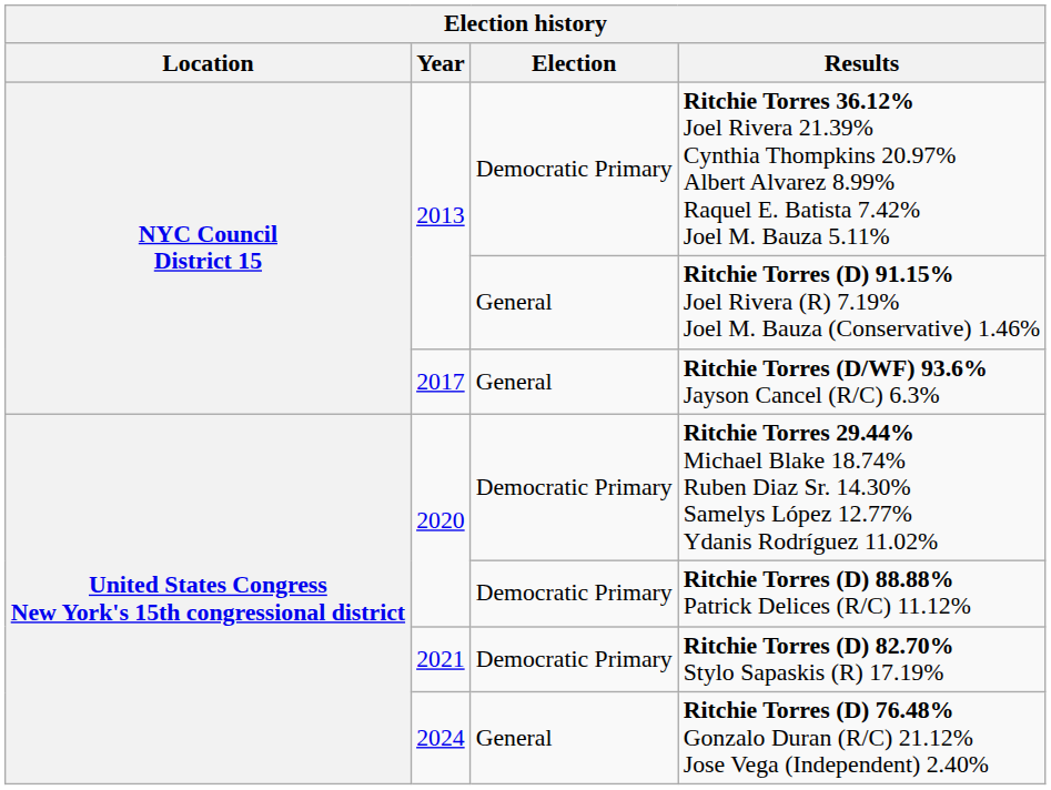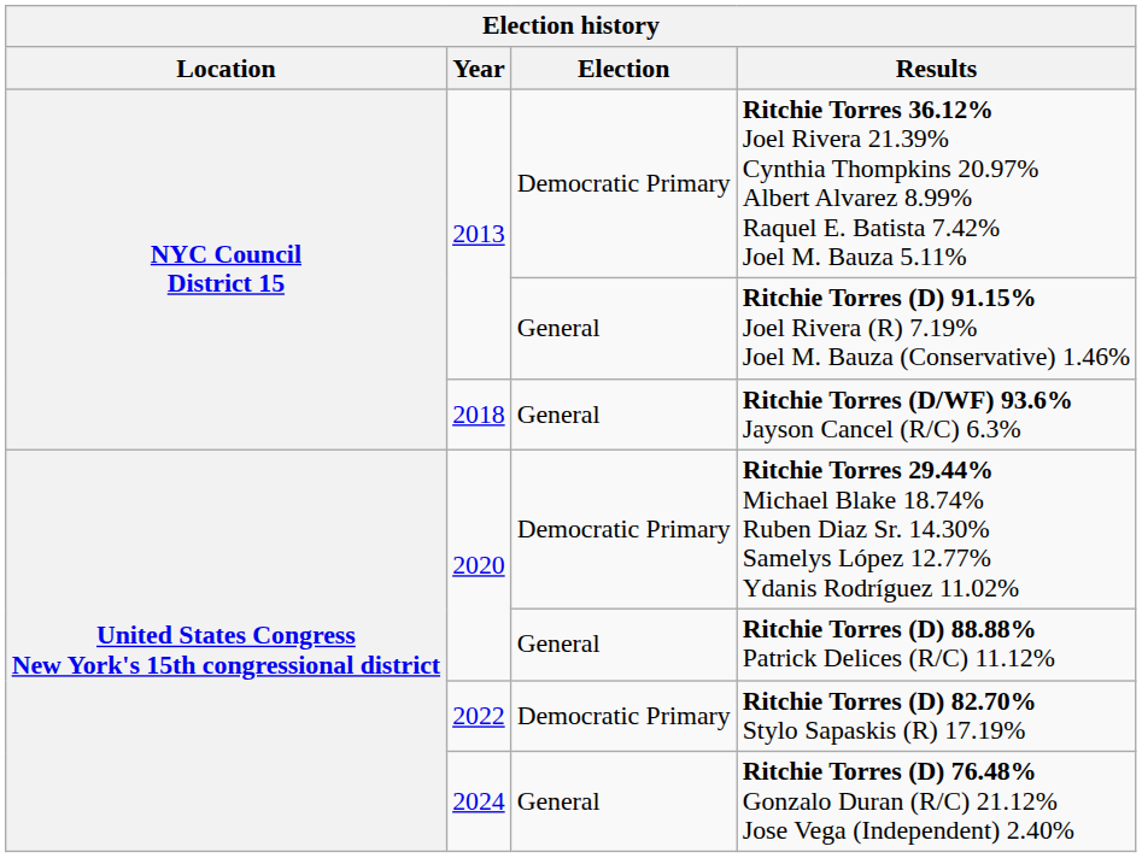Ritchie Torres (D/WF) 93.6% Jayson Cancel (R/C) 6.3% | Year: 2017 -> 2018
Ritchie Torres (D) 88.88% Patrick Delices (R/C) 11.12% | Election: Democratic Primary -> General
Ritchie Torres (D) 82.70% Stylo Sapaskis (R) 17.19% | Year: 2021 -> 2022
